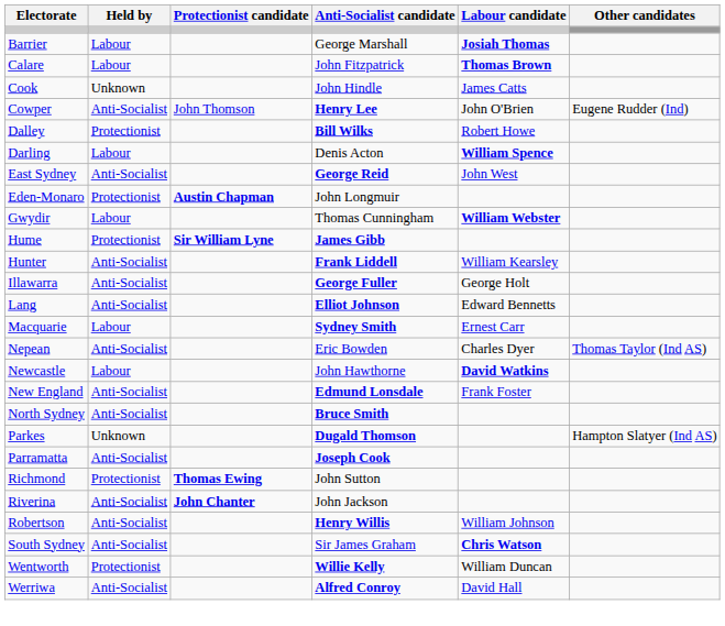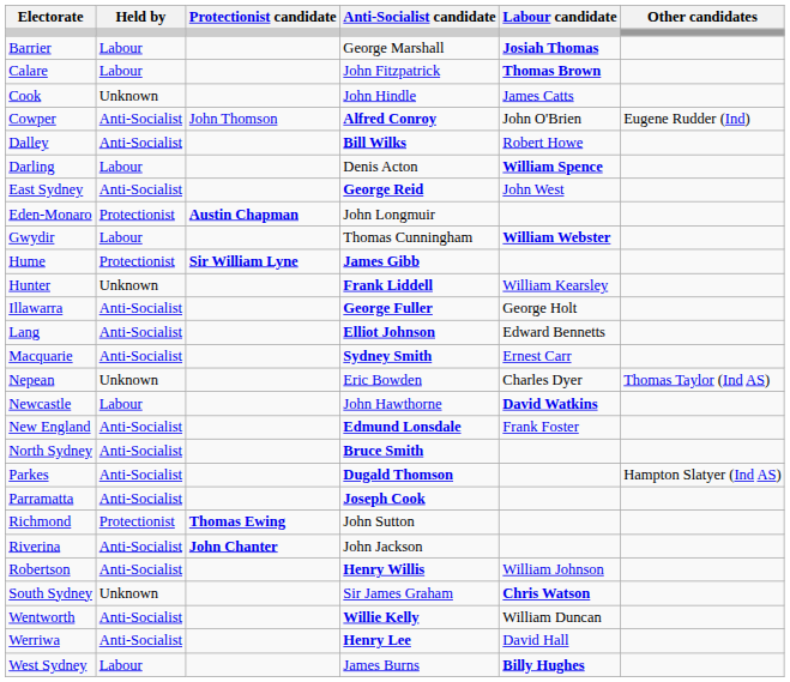Cowper | Anti-Socialist candidate: Henry Lee -> Alfred Conroy
Dalley | Held by: Protectionist -> Anti-Socialist
Hunter | Held by: Anti-Socialist -> Unknown
Macquarie | Held by: Labour -> Anti-Socialist
Nepean | Held by: Anti-Socialist -> Unknown
Parkes | Held by: Unknown -> Anti-Socialist
South Sydney | Held by: Anti-Socialist -> Unknown
Wentworth | Held by: Protectionist -> Anti-Socialist
Werriwa | Anti-Socialist candidate: Alfred Conroy -> Henry Lee
+ row: West Sydney | Labour | James Burns | Billy Hughes
